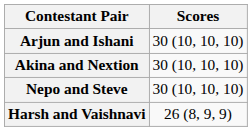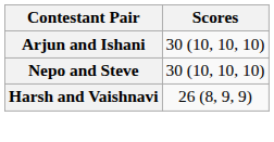- row: Akina and Nextion | 30 (10, 10, 10)
